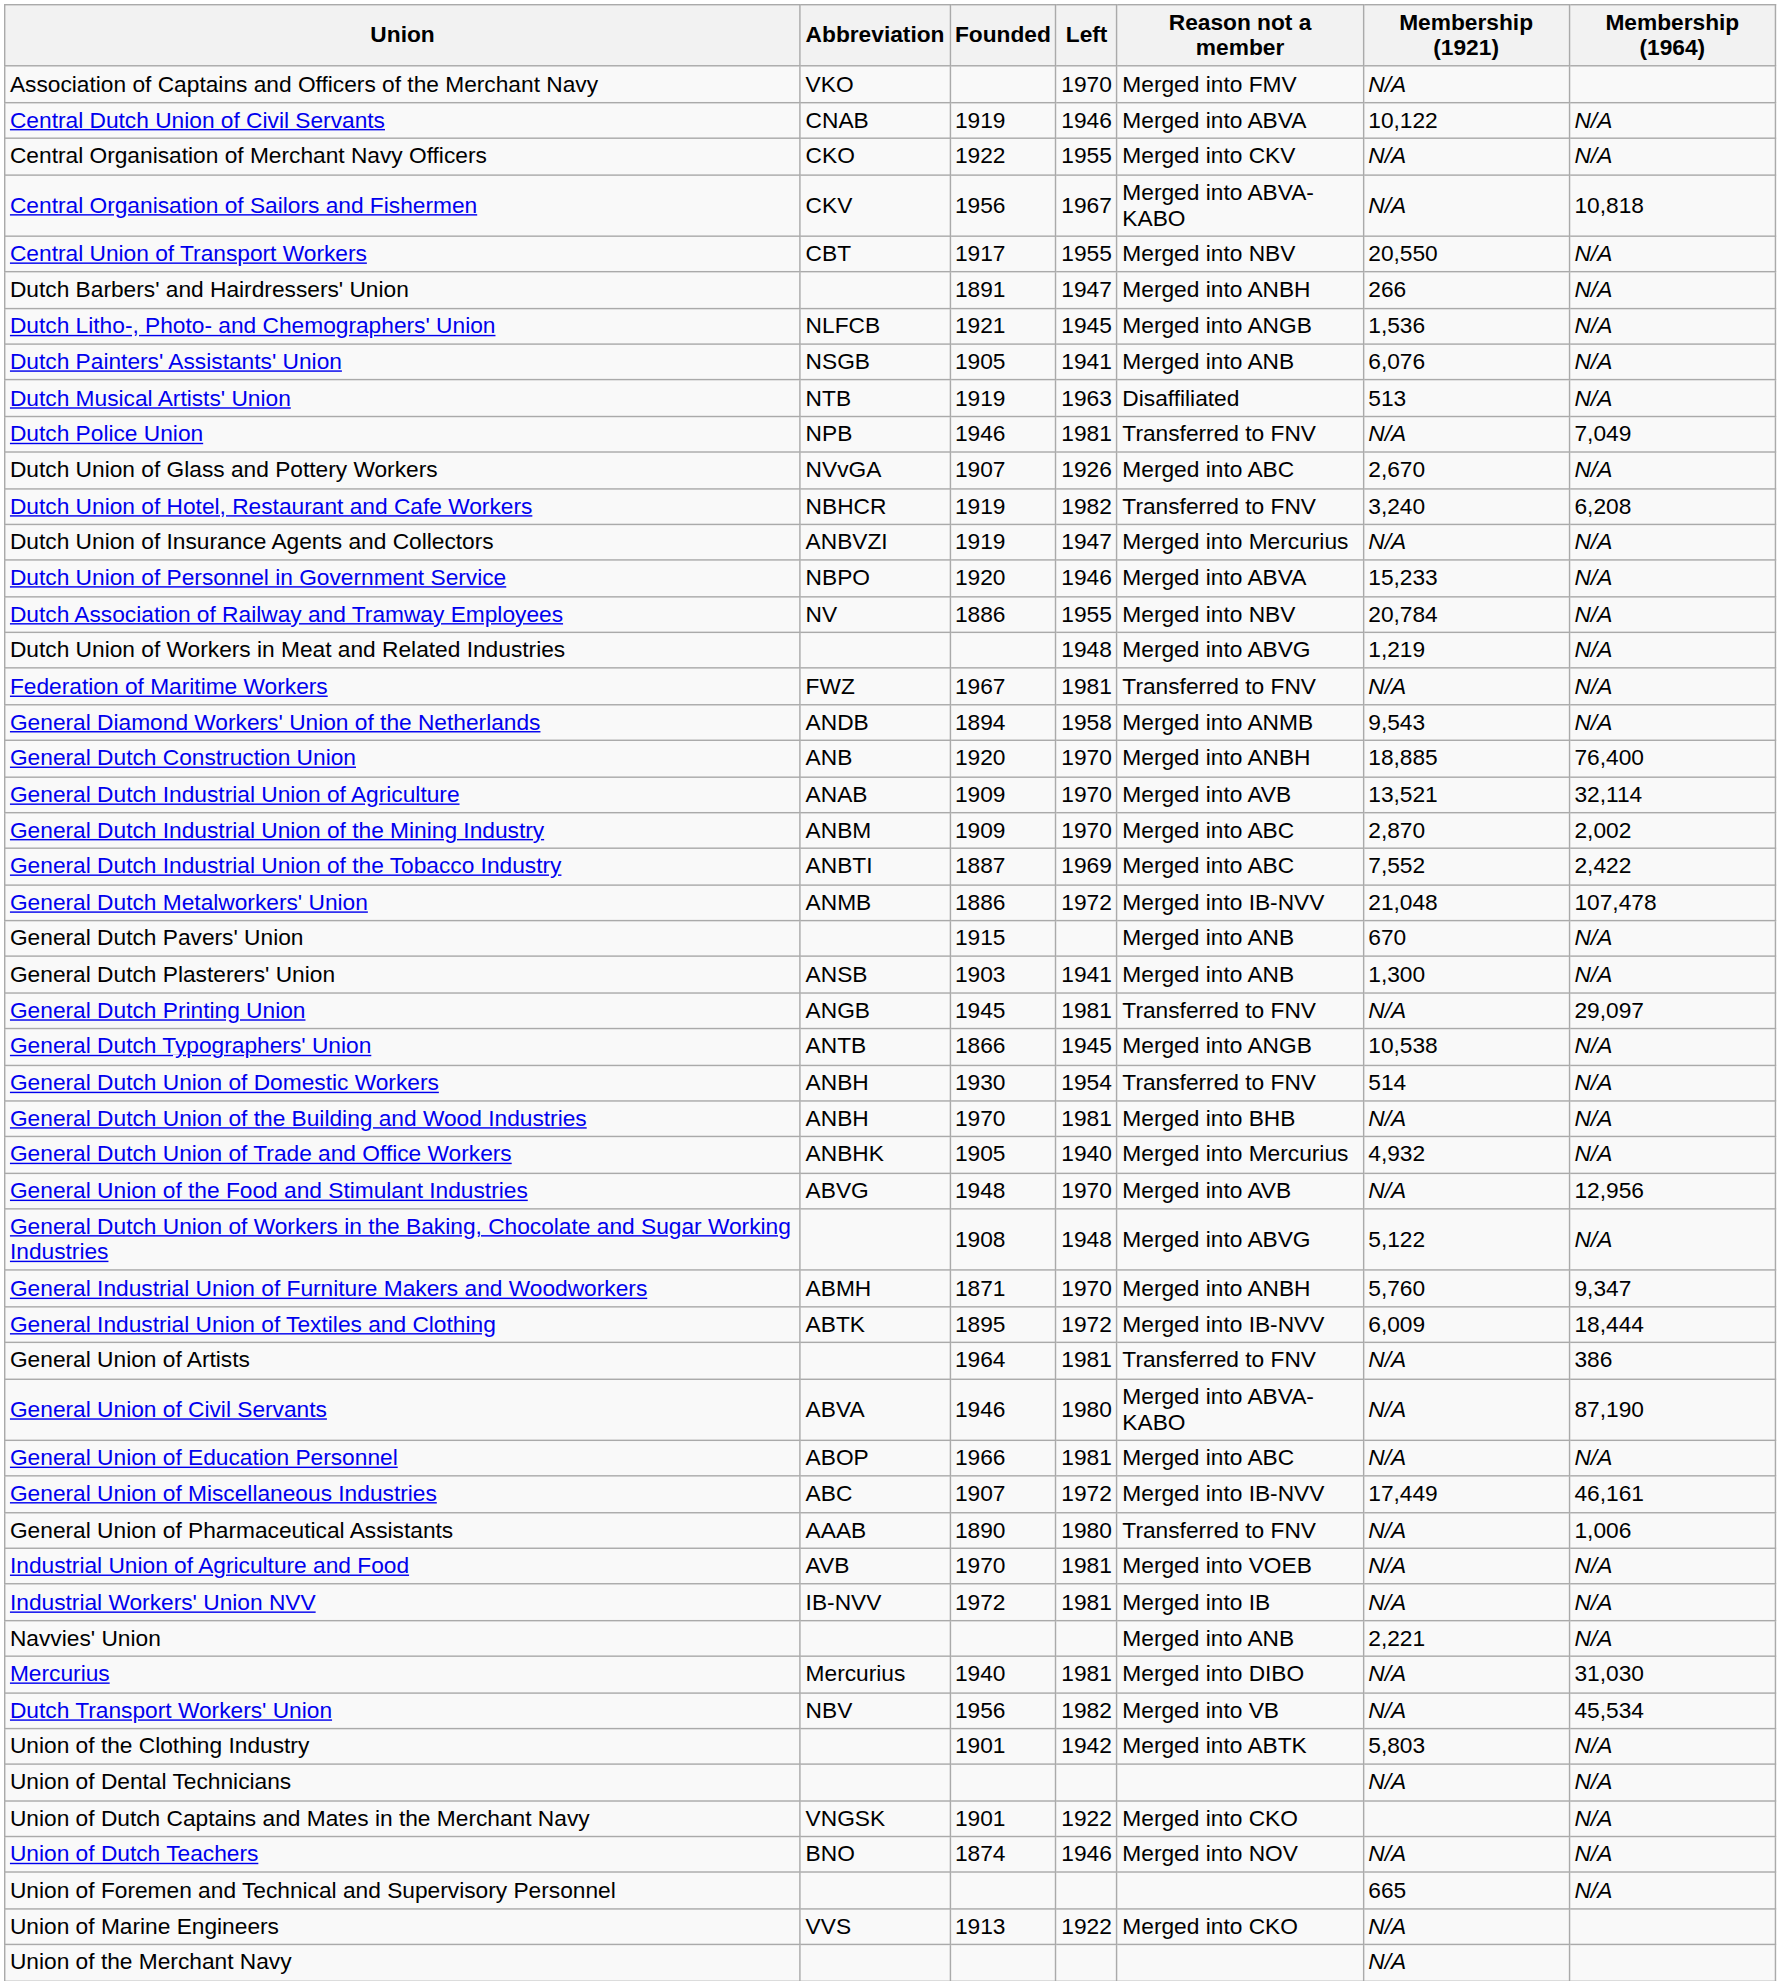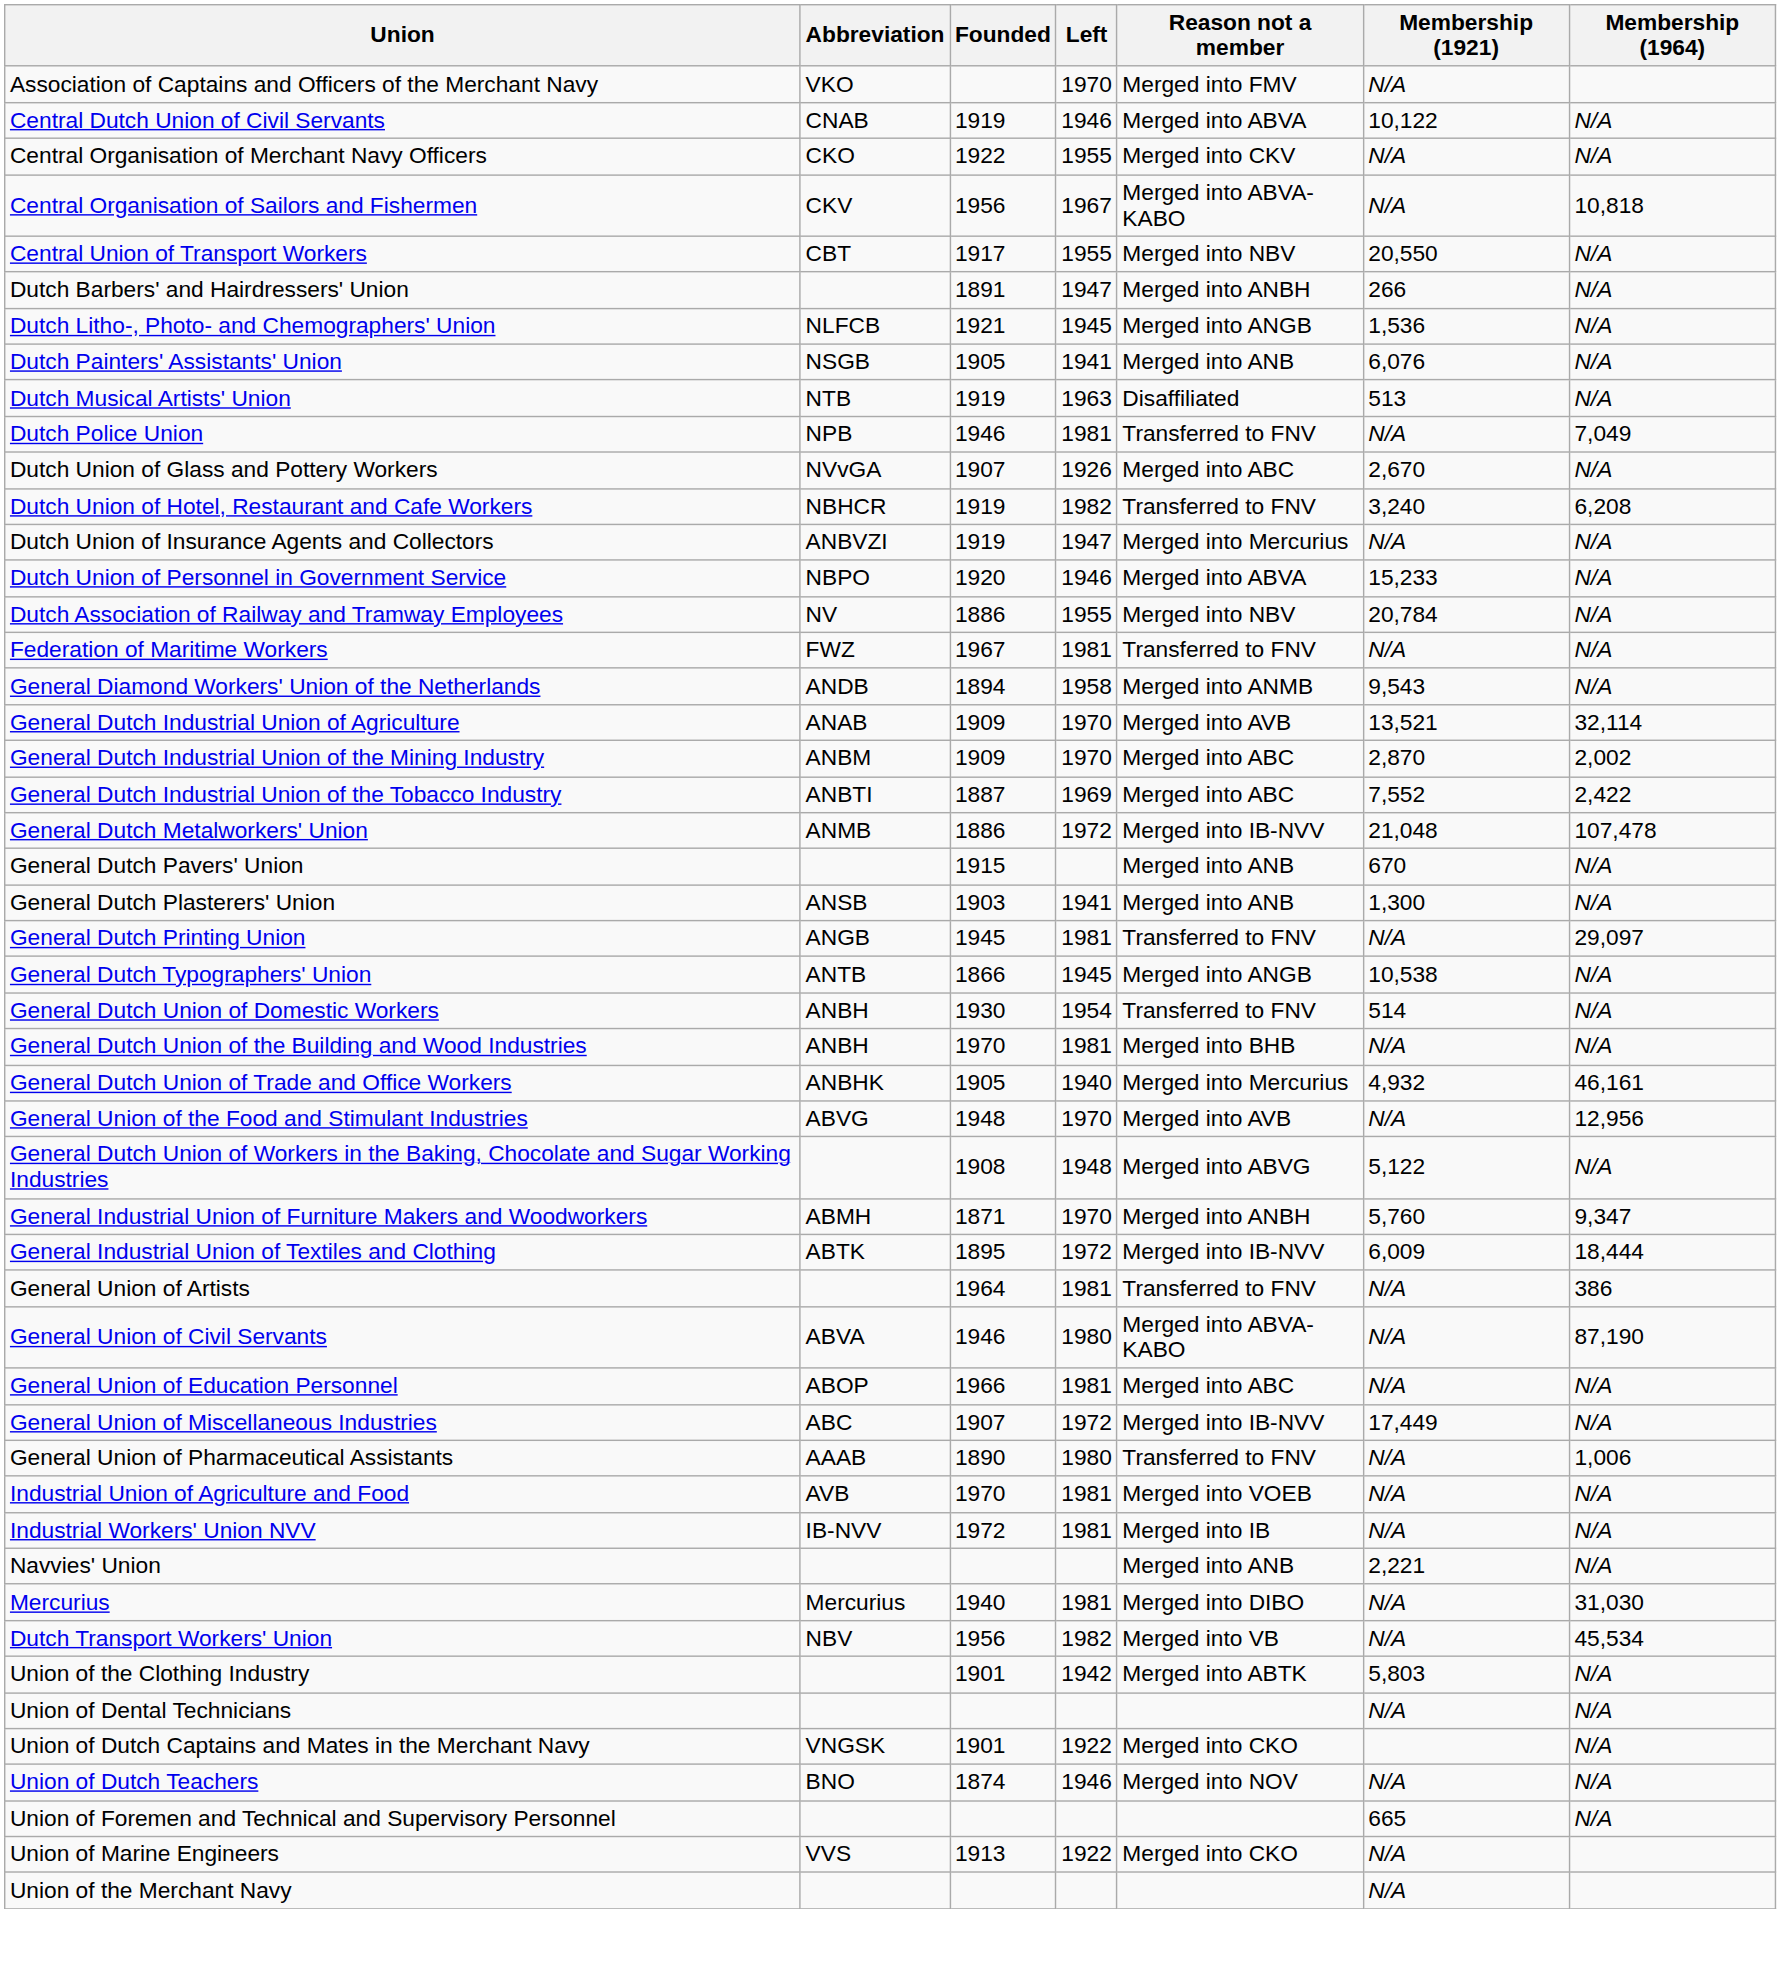- row: Dutch Union of Workers in Meat and Related Industries | 1948 | Merged into ABVG | 1,219 | N/A
- row: General Dutch Construction Union | ANB | 1920 | 1970 | Merged into ANBH | 18,885 | 76,400
General Dutch Union of Trade and Office Workers | Membership (1964): N/A -> 46,161
General Union of Miscellaneous Industries | Membership (1964): 46,161 -> N/A
